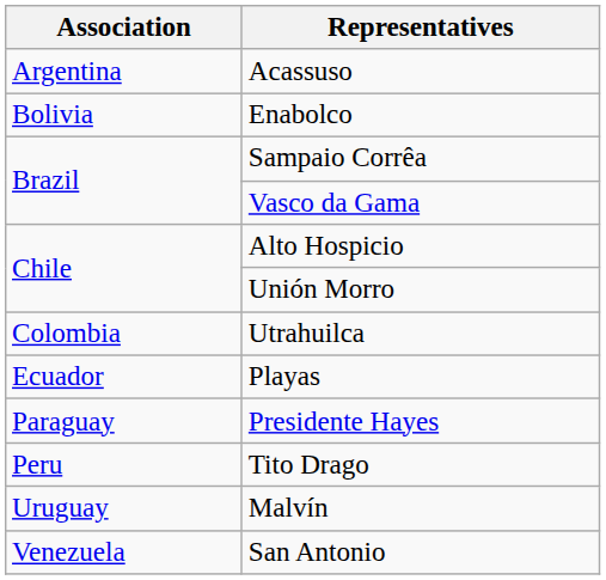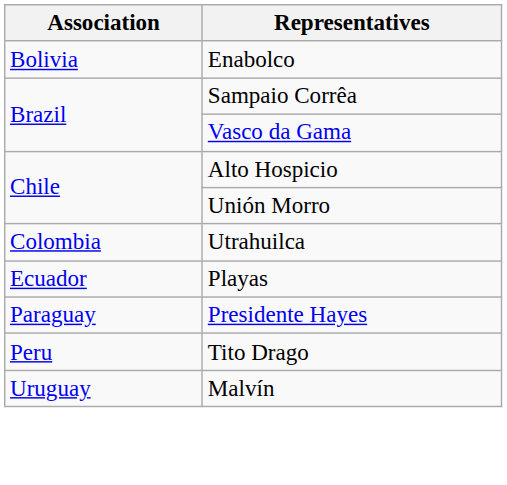- row: Argentina | Acassuso
- row: Venezuela | San Antonio
